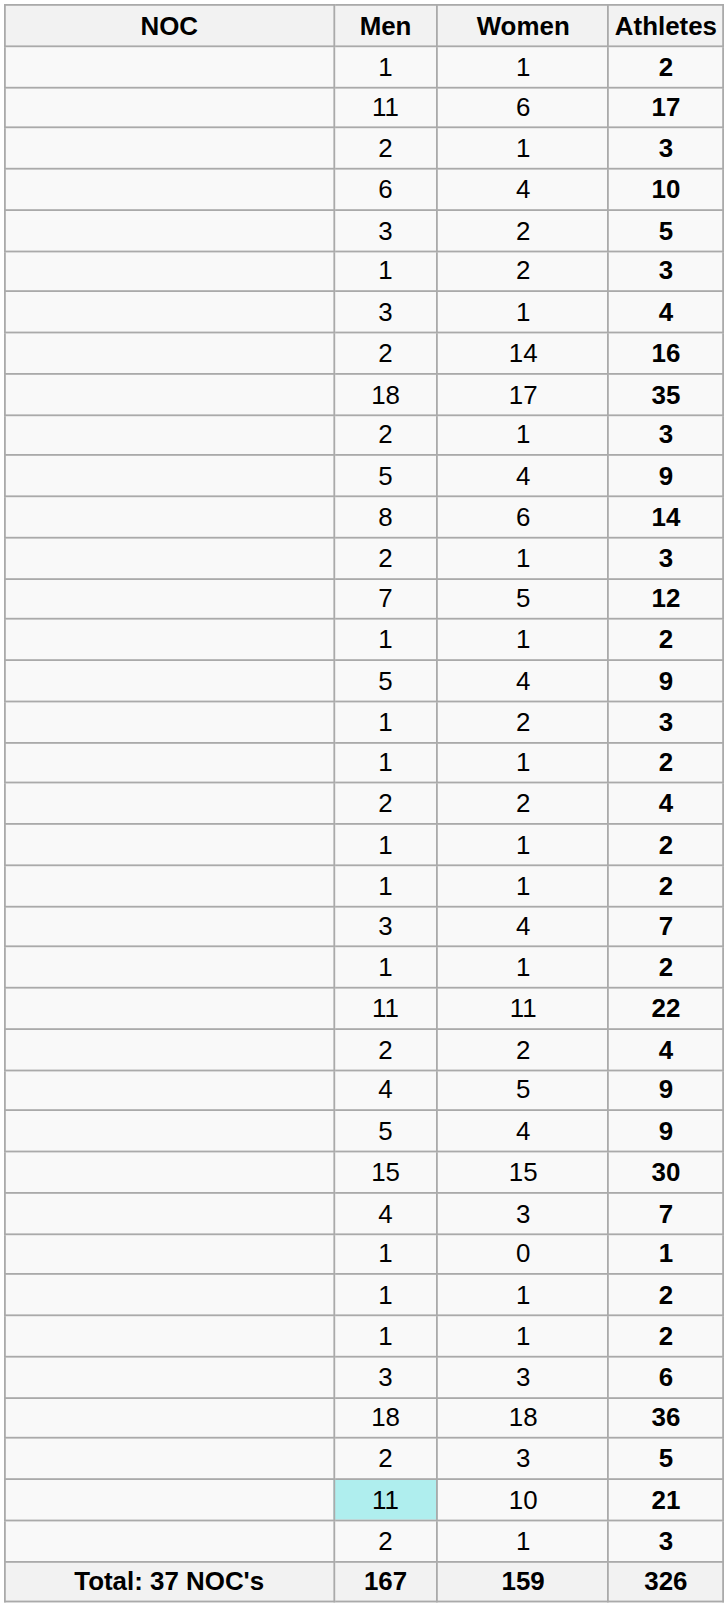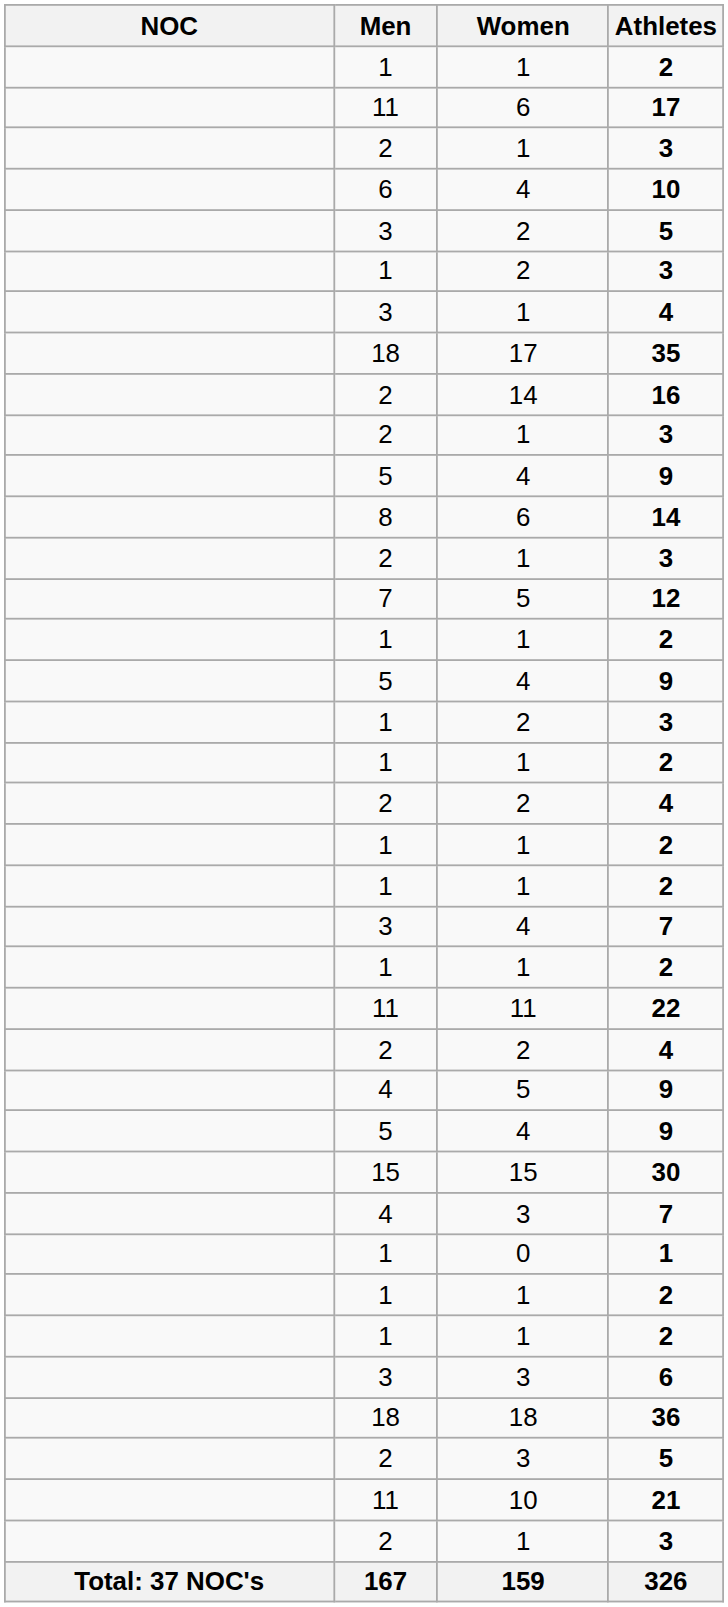rows swapped: 35 <-> 16
21 | Men: paleturquoise background -> no background
